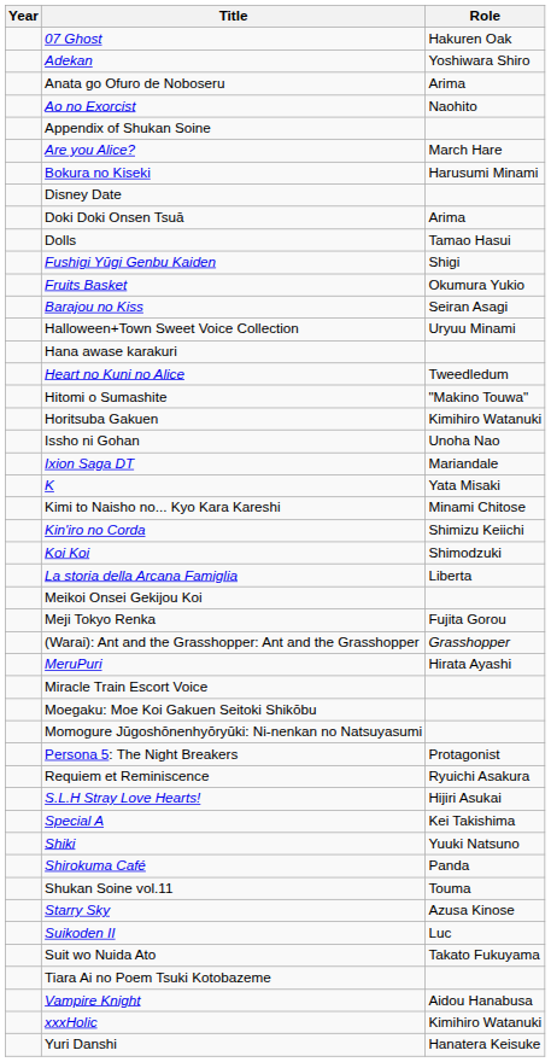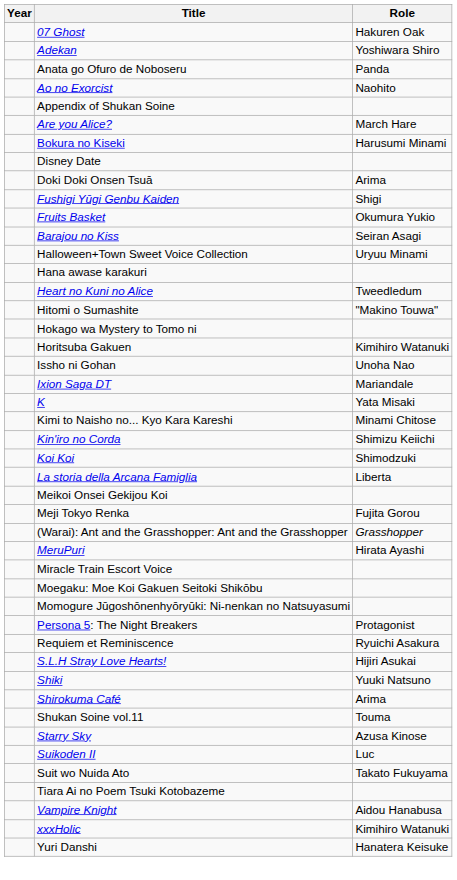Anata go Ofuro de Noboseru | Role: Arima -> Panda
- row: Dolls | Tamao Hasui
+ row: Hokago wa Mystery to Tomo ni
- row: Special A | Kei Takishima
Shirokuma Café | Role: Panda -> Arima
